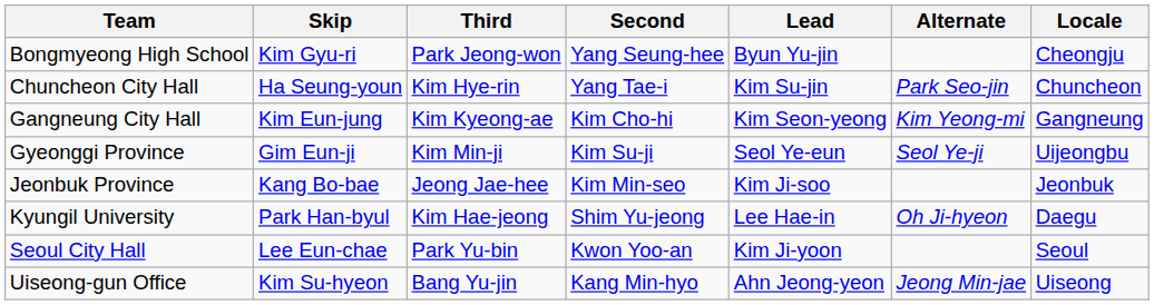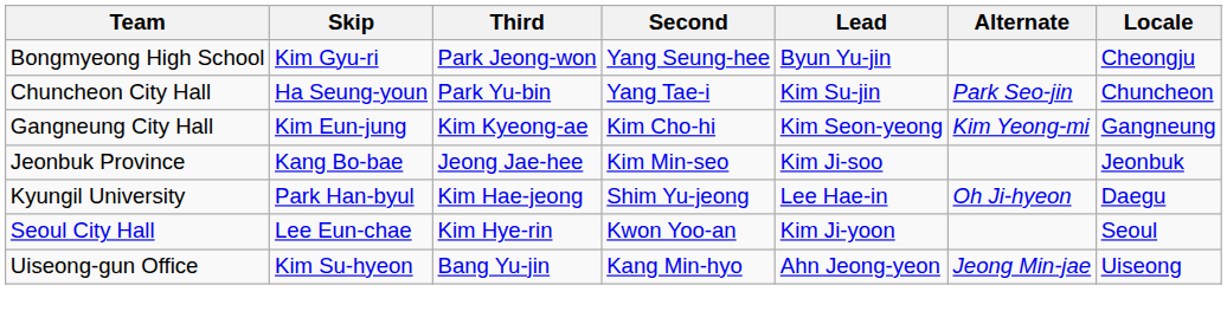Chuncheon City Hall | Third: Kim Hye-rin -> Park Yu-bin
- row: Gyeonggi Province | Gim Eun-ji | Kim Min-ji | Kim Su-ji | Seol Ye-eun | Seol Ye-ji | Uijeongbu
Seoul City Hall | Third: Park Yu-bin -> Kim Hye-rin
